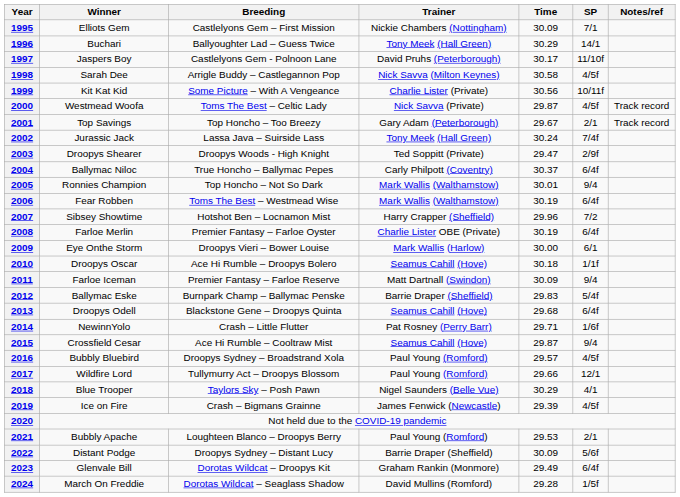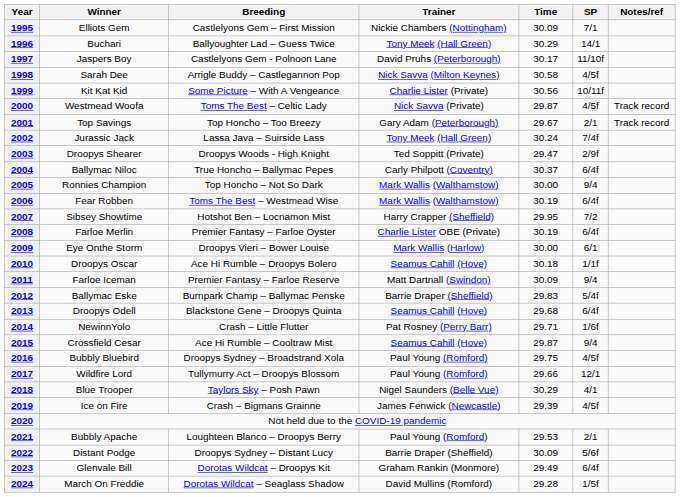2005 | Time: 30.01 -> 30.00
2007 | Time: 29.96 -> 29.95
2016 | Time: 29.57 -> 29.75
